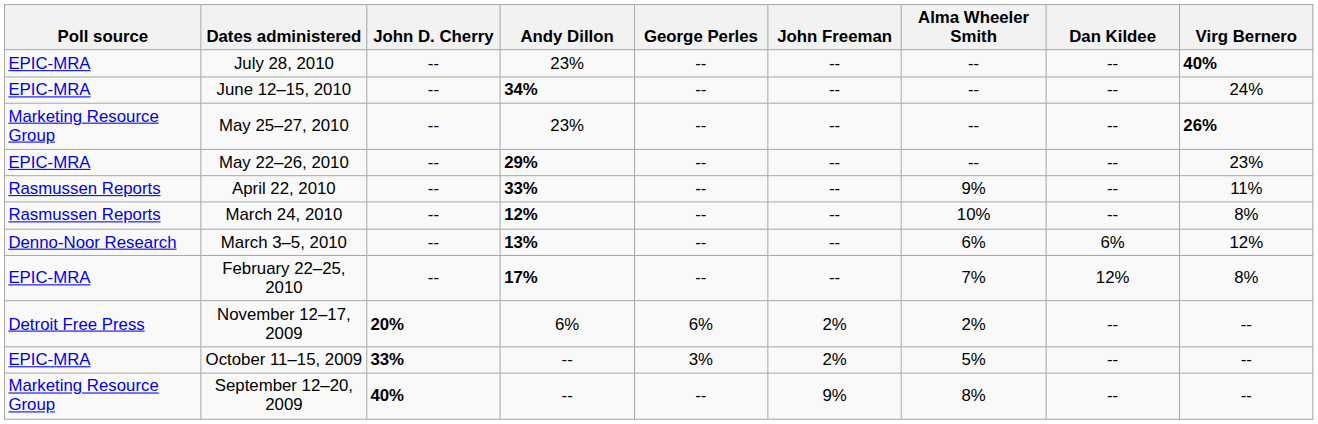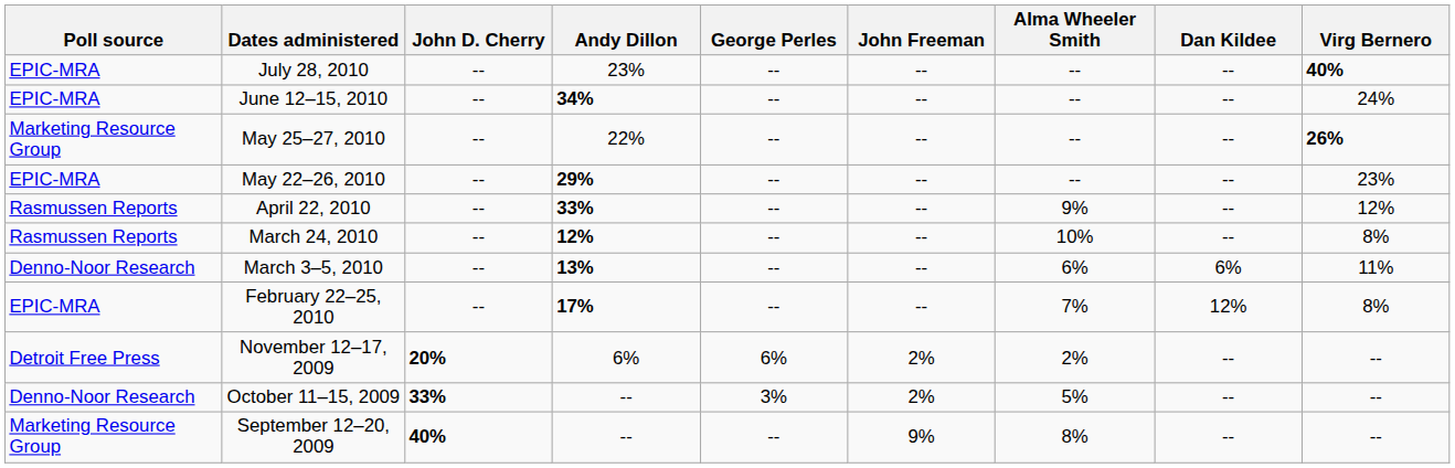May 25–27, 2010 | Andy Dillon: 23% -> 22%
April 22, 2010 | Virg Bernero: 11% -> 12%
March 3–5, 2010 | Virg Bernero: 12% -> 11%
October 11–15, 2009 | Poll source: EPIC-MRA -> Denno-Noor Research
